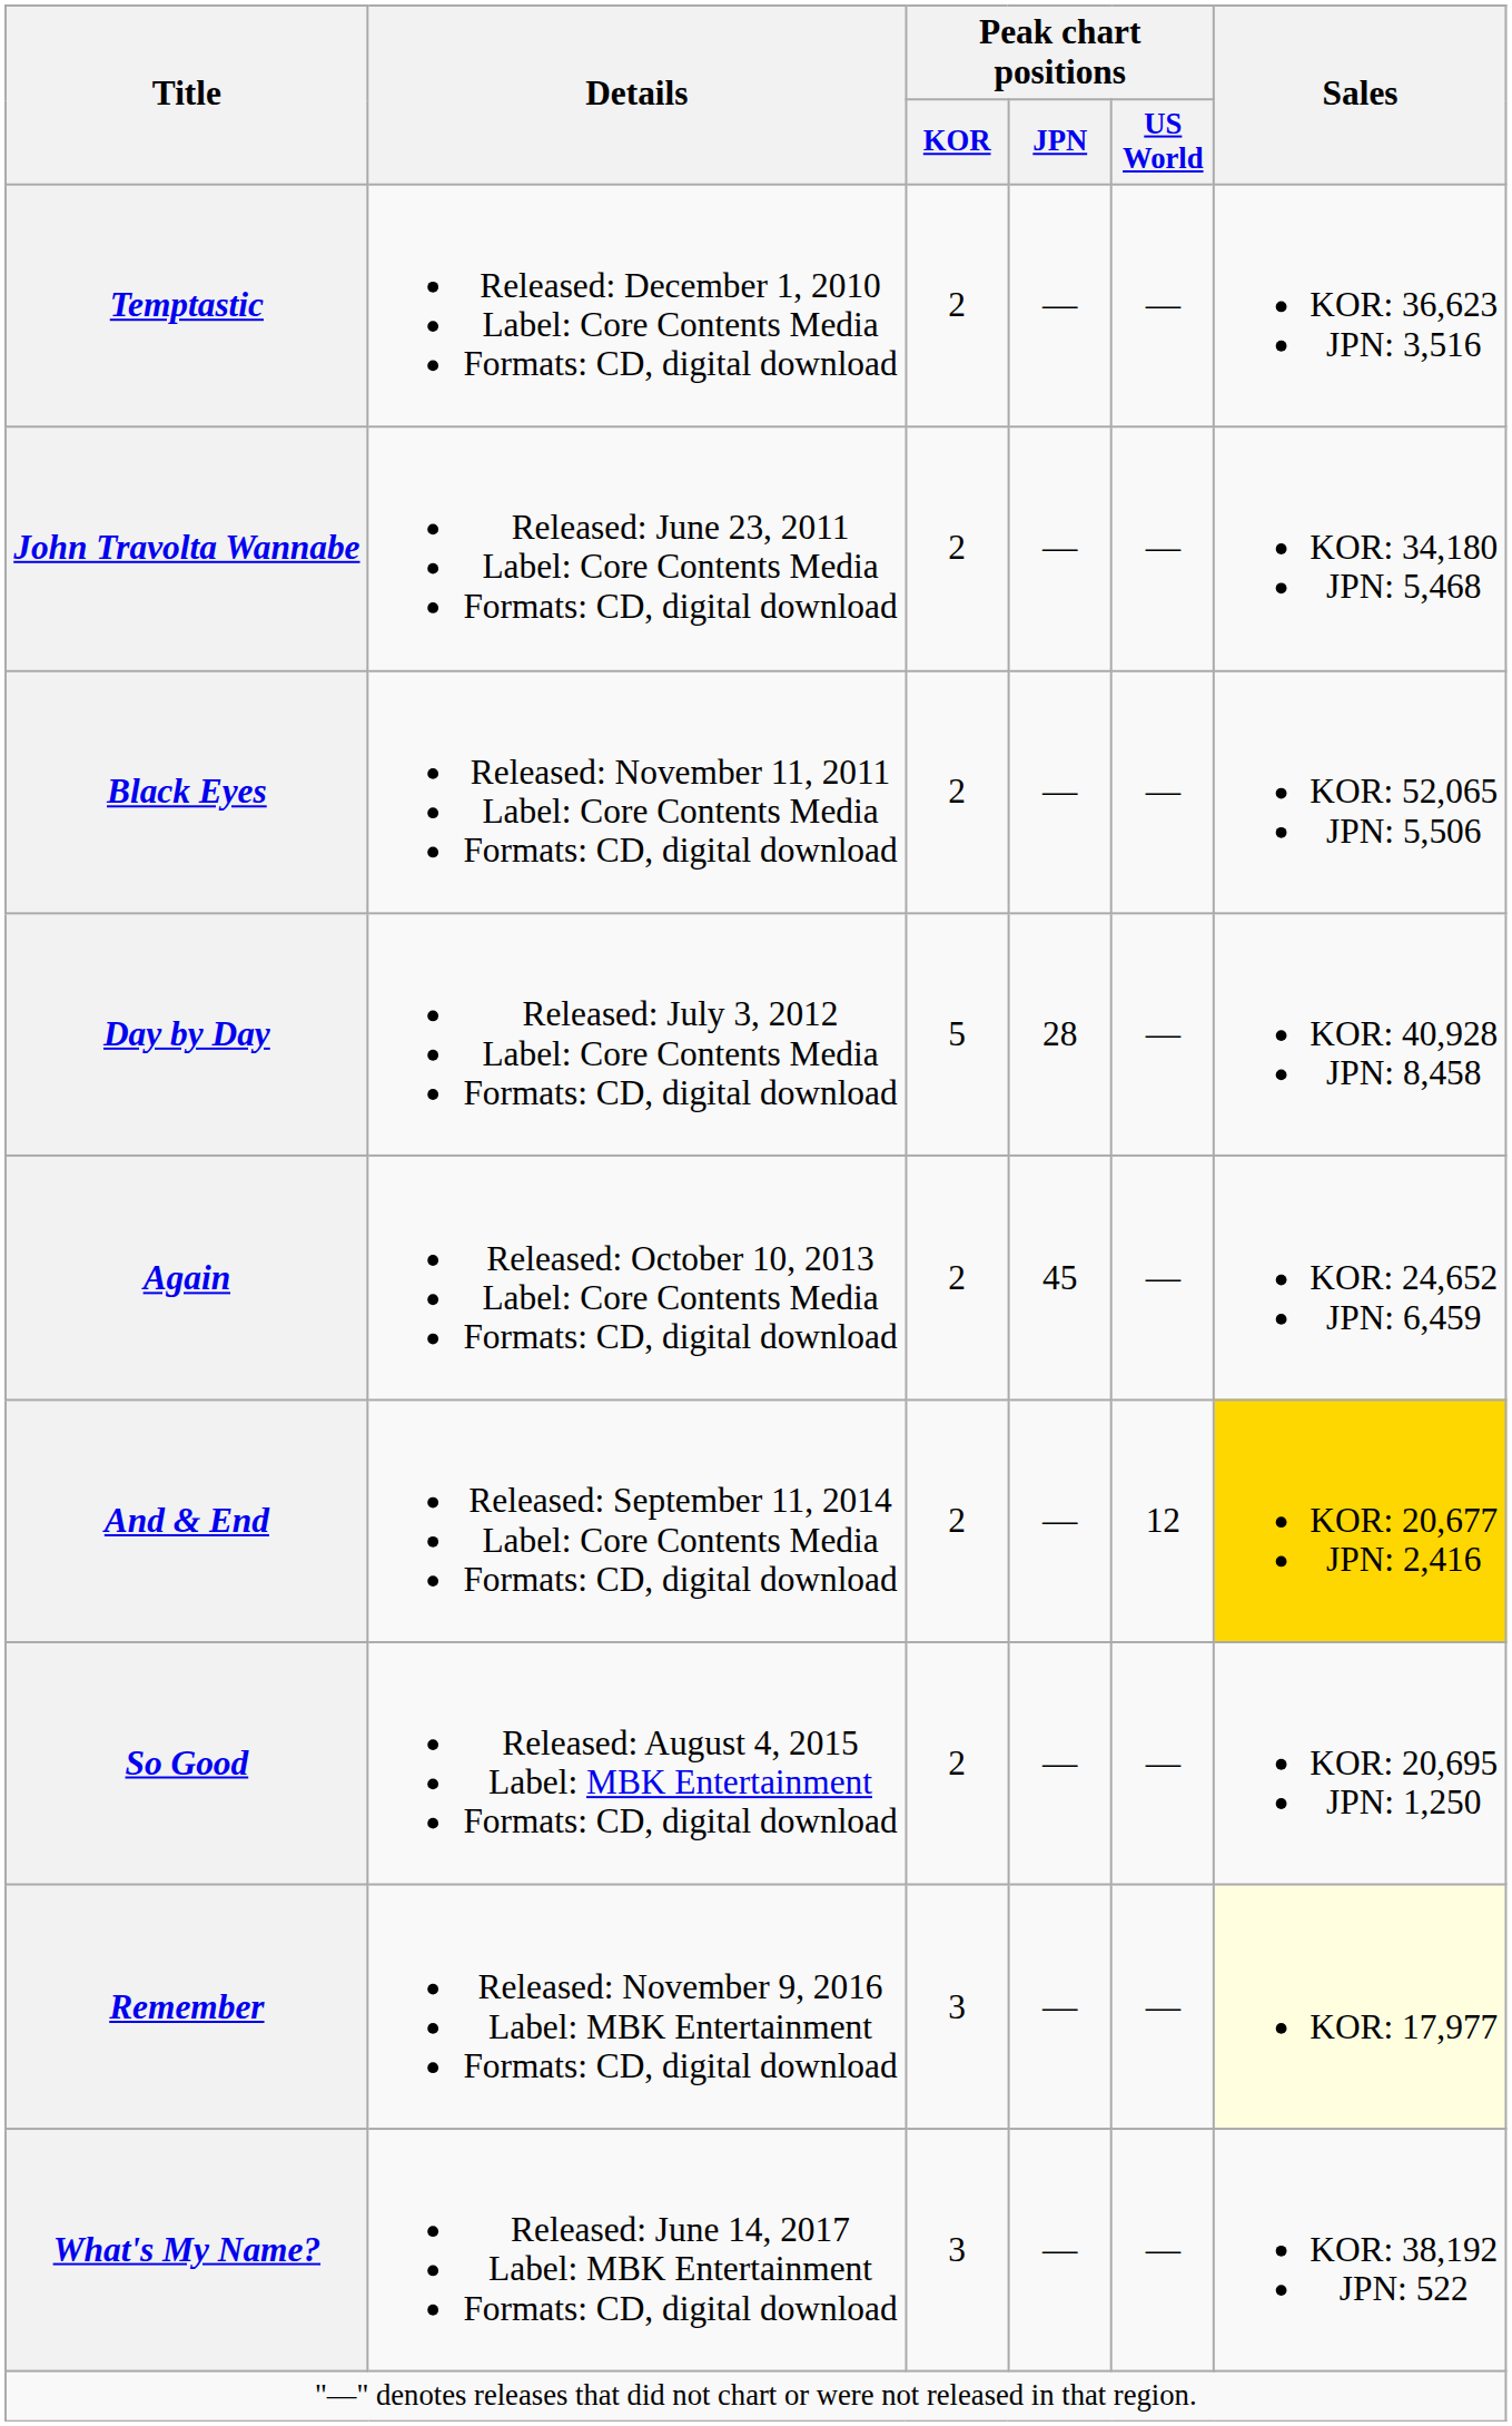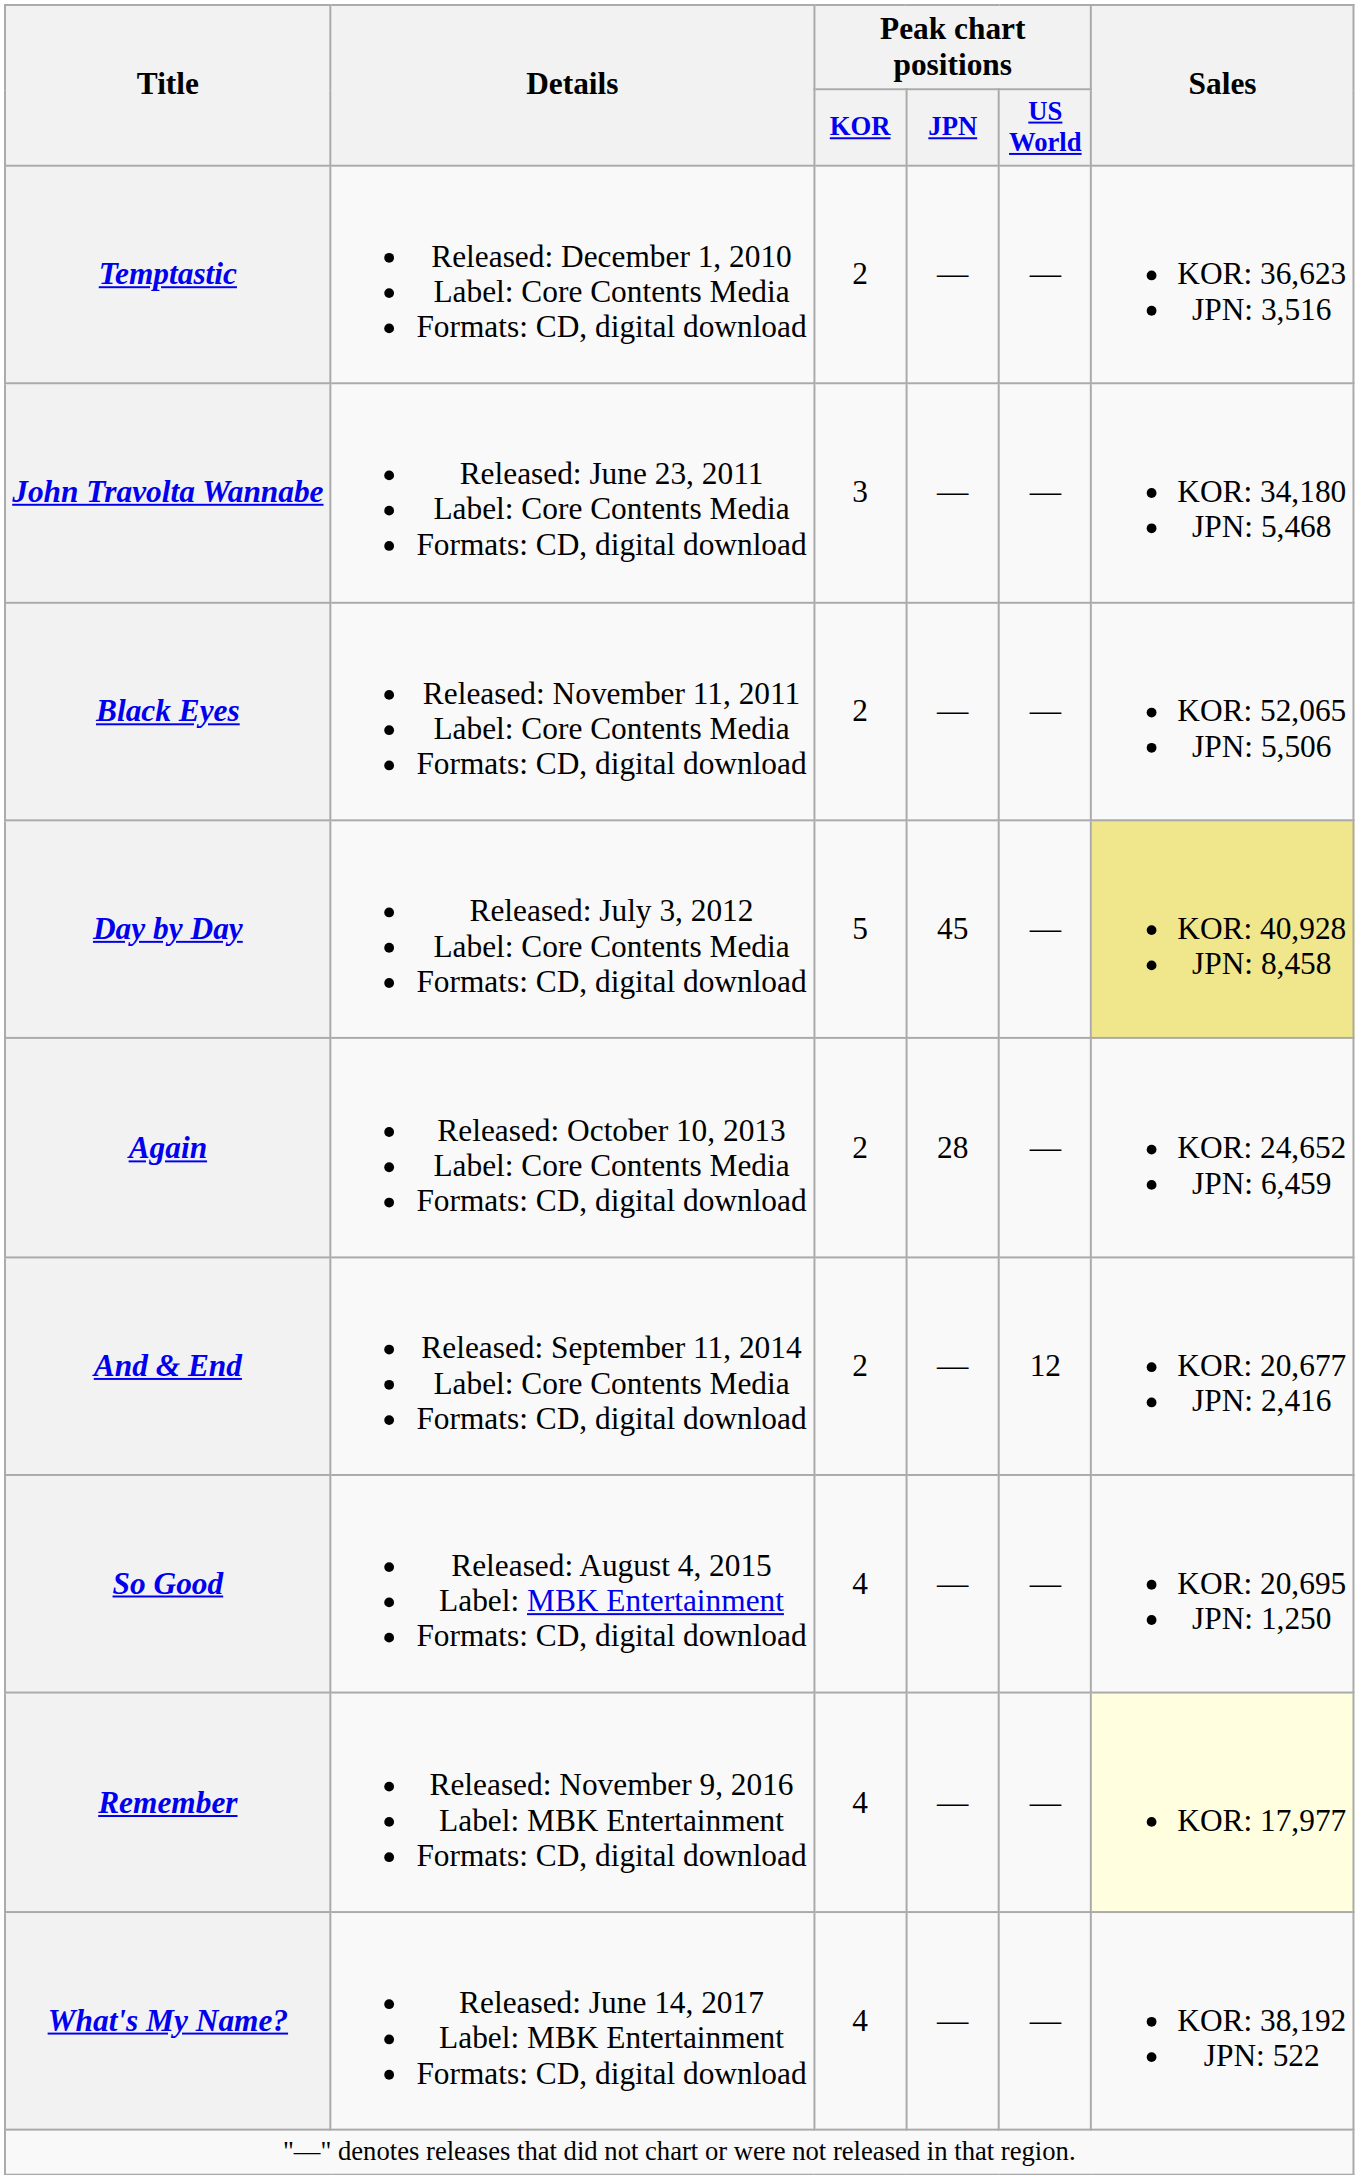John Travolta Wannabe | Peak chart positions / KOR: 2 -> 3
Day by Day | Peak chart positions / JPN: 28 -> 45
Day by Day | Sales: no background -> khaki background
Again | Peak chart positions / JPN: 45 -> 28
And & End | Sales: gold background -> no background
So Good | Peak chart positions / KOR: 2 -> 4
Remember | Peak chart positions / KOR: 3 -> 4
What's My Name? | Peak chart positions / KOR: 3 -> 4
